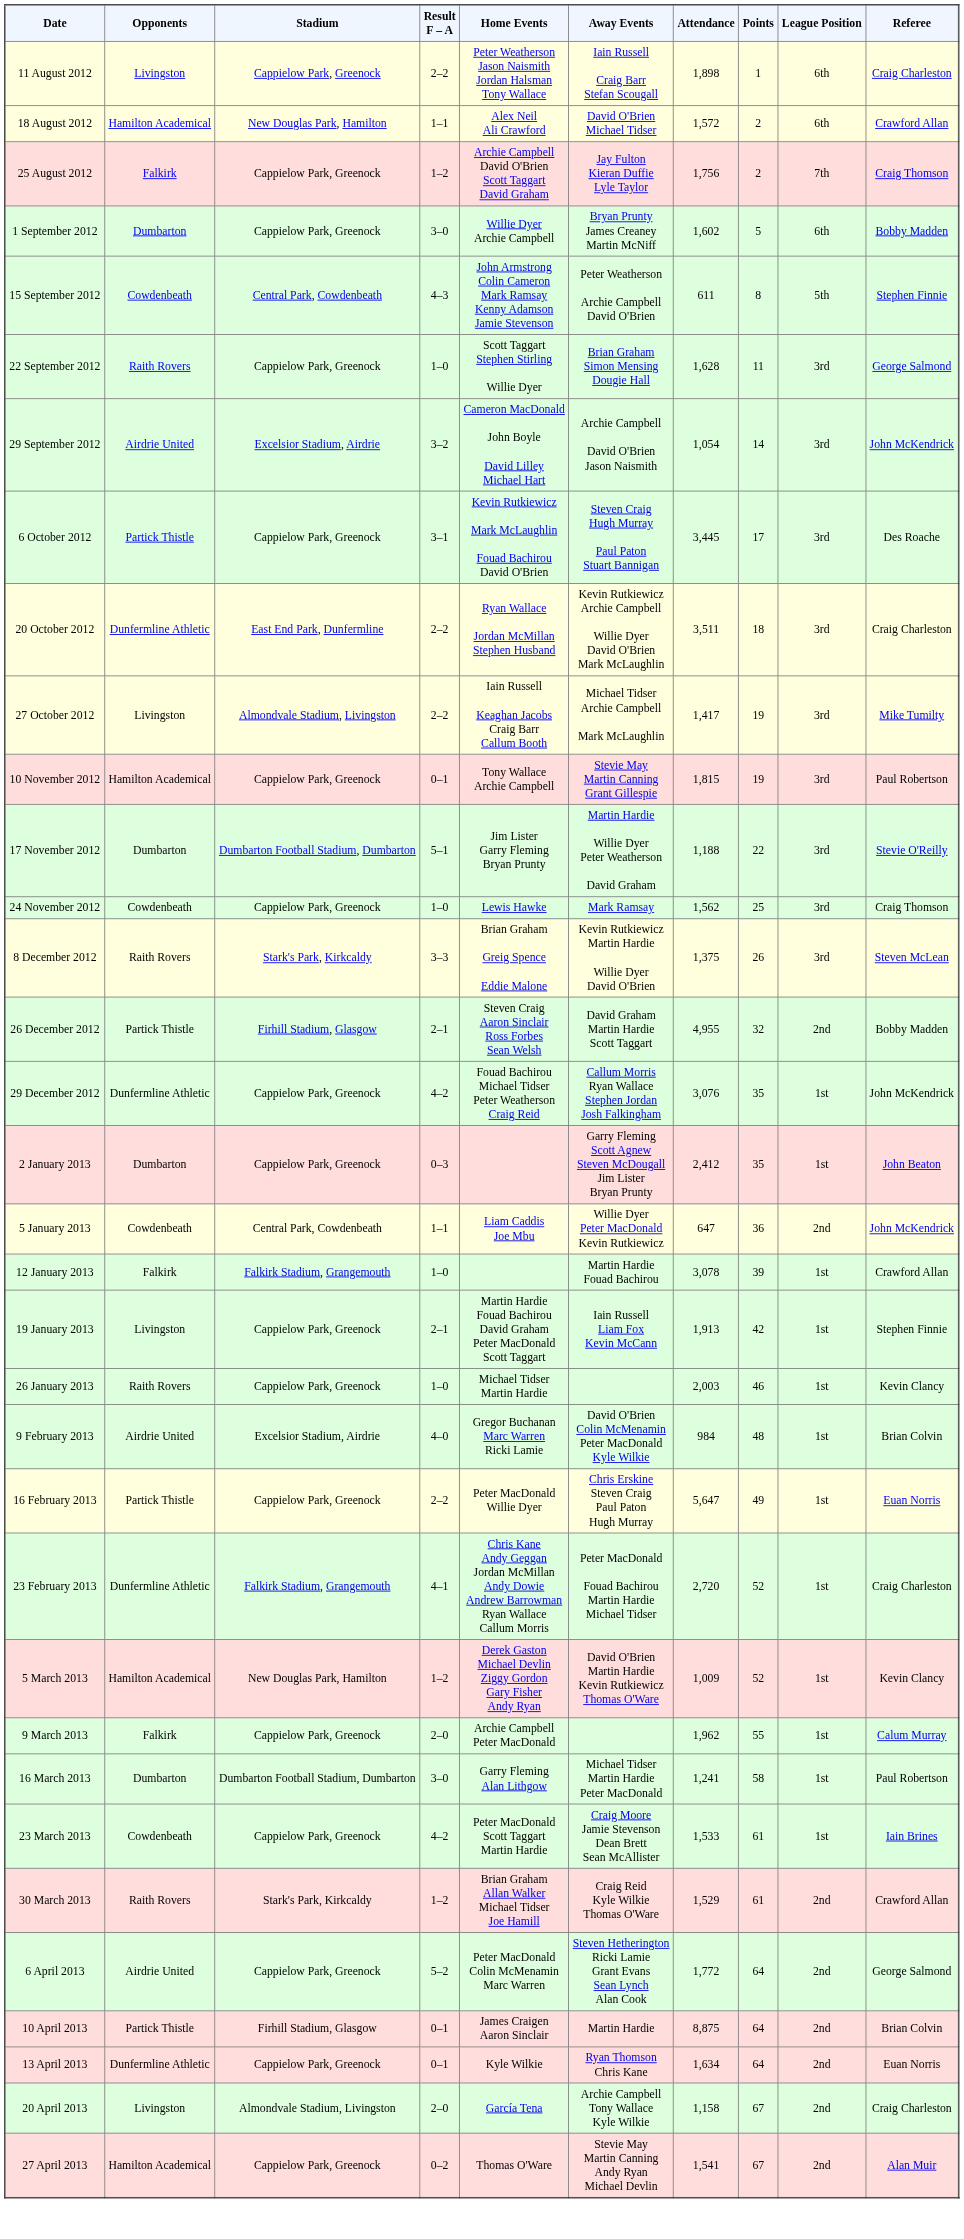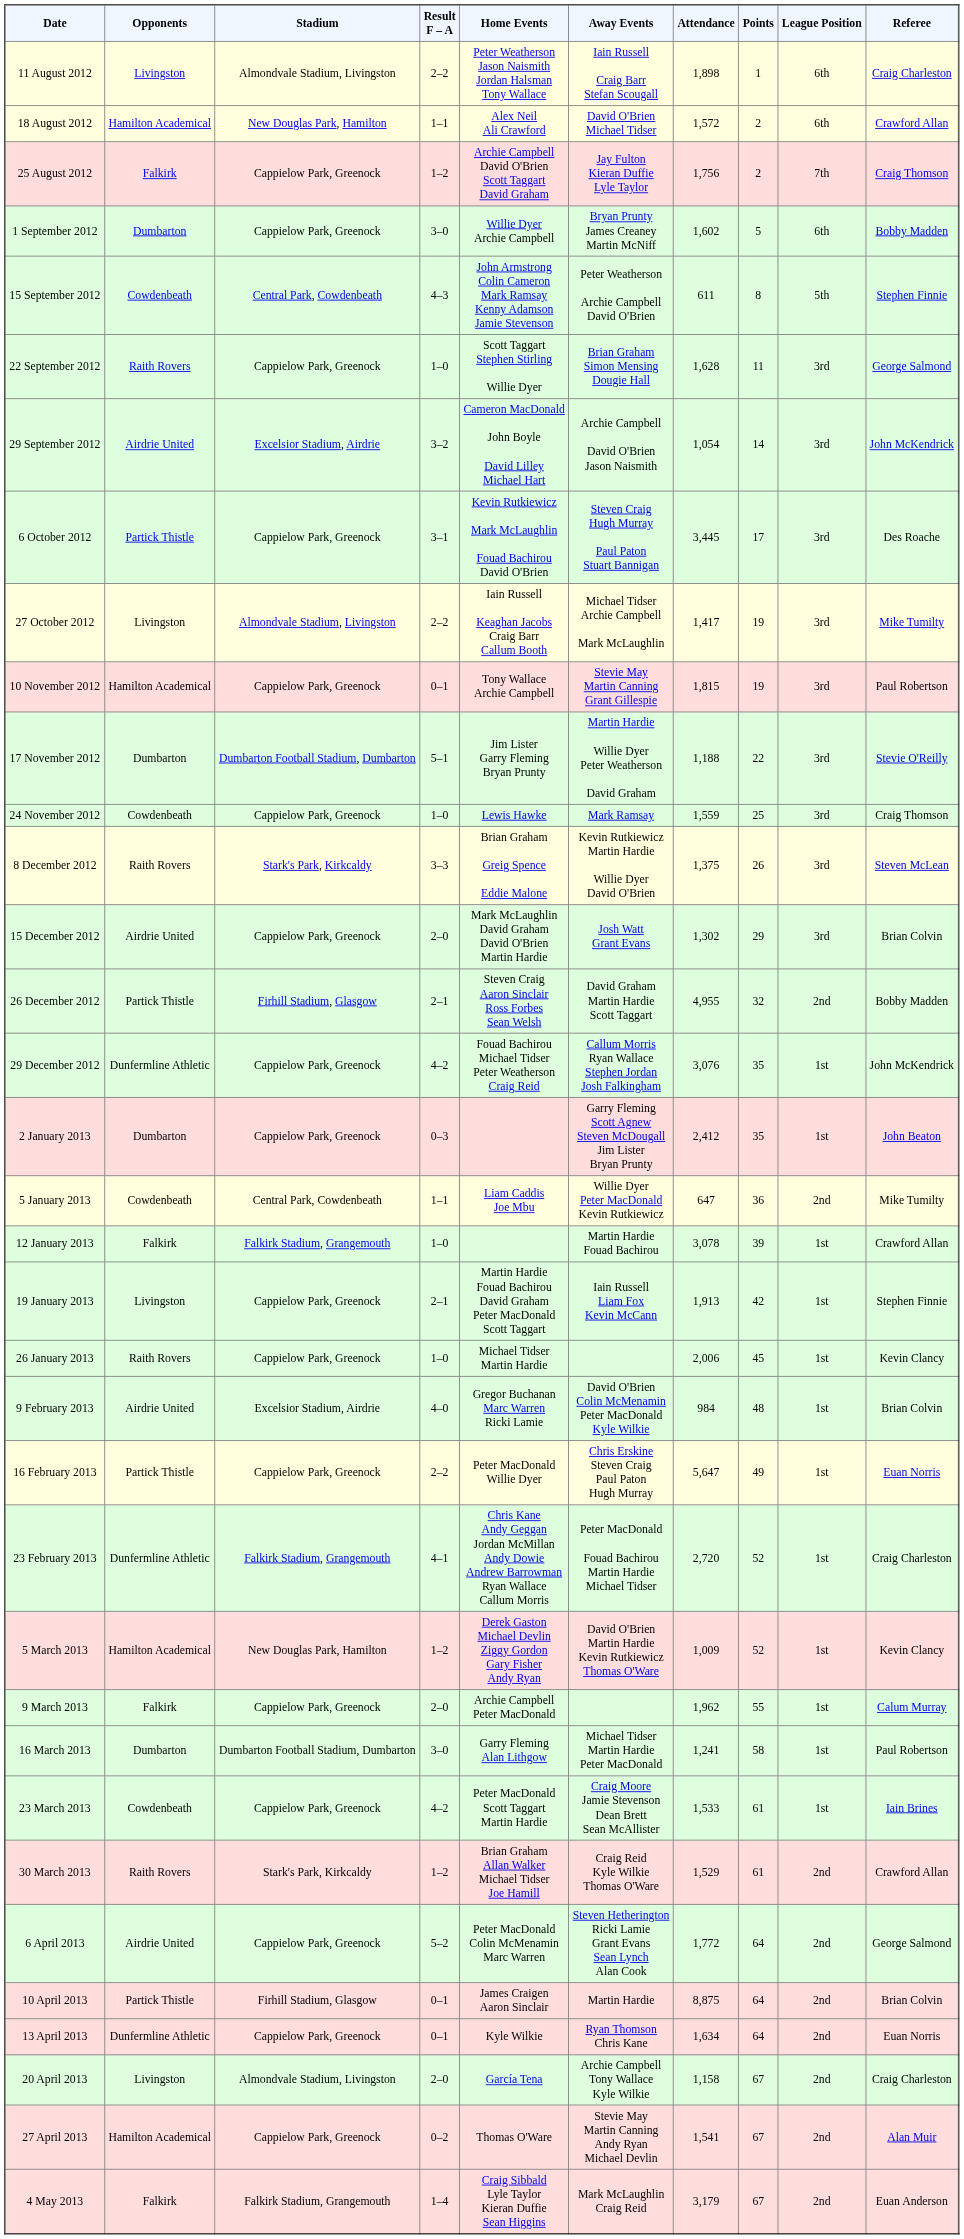11 August 2012 | Stadium: Cappielow Park, Greenock -> Almondvale Stadium, Livingston
- row: 20 October 2012 | Dunfermline Athletic | East End Park, Dunfermline | 2–2 | Ryan Wallace Jordan McMillan Stephen Husband | Kevin Rutkiewicz Archie Campbell Willie Dyer David O'Brien Mark McLaughlin | 3,511 | 18 | 3rd | Craig Charleston
24 November 2012 | Attendance: 1,562 -> 1,559
+ row: 15 December 2012 | Airdrie United | Cappielow Park, Greenock | 2–0 | Mark McLaughlin David Graham David O'Brien Martin Hardie | Josh Watt Grant Evans | 1,302 | 29 | 3rd | Brian Colvin
5 January 2013 | Referee: John McKendrick -> Mike Tumilty
26 January 2013 | Attendance: 2,003 -> 2,006
26 January 2013 | Points: 46 -> 45
+ row: 4 May 2013 | Falkirk | Falkirk Stadium, Grangemouth | 1–4 | Craig Sibbald Lyle Taylor Kieran Duffie Sean Higgins | Mark McLaughlin Craig Reid | 3,179 | 67 | 2nd | Euan Anderson
